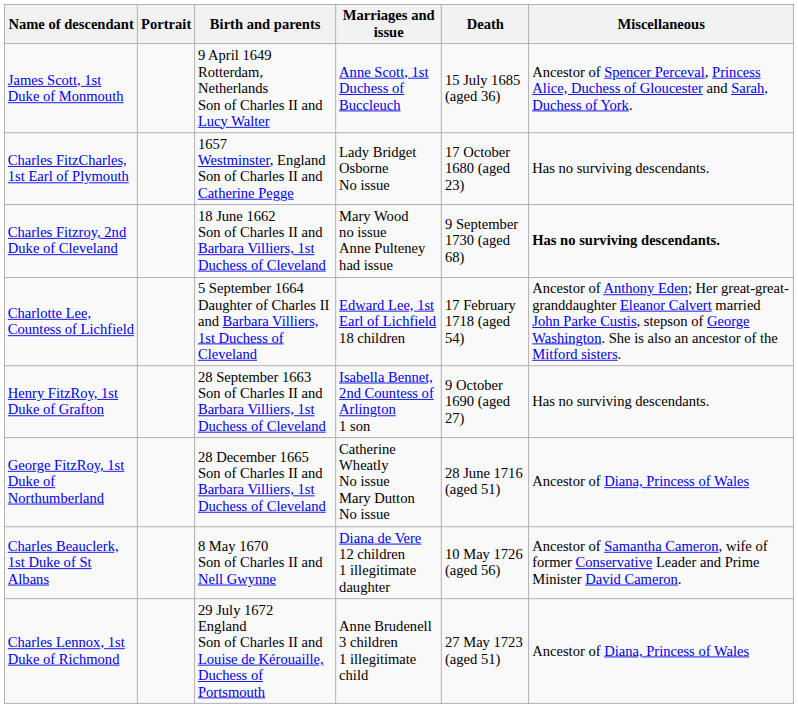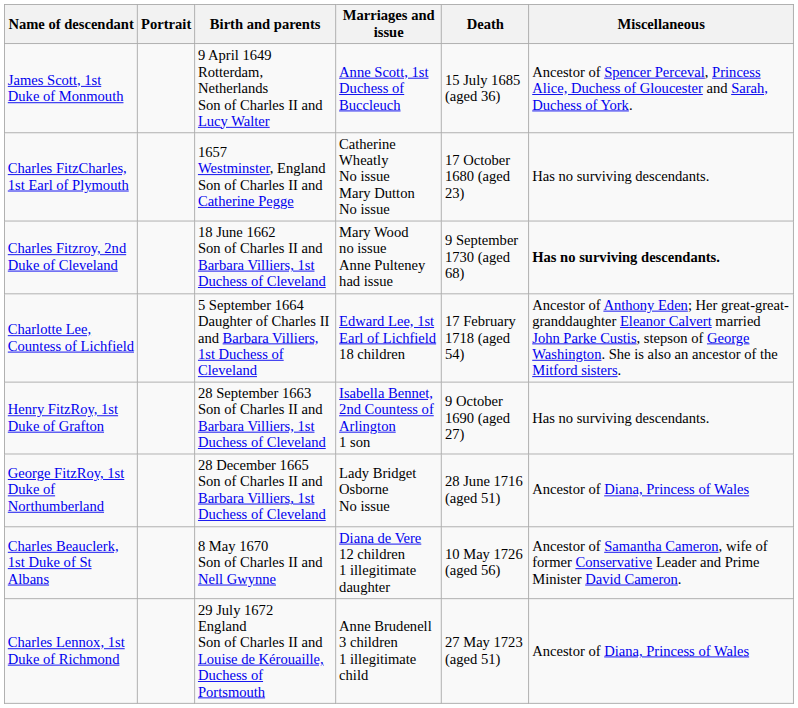Charles FitzCharles, 1st Earl of Plymouth | Marriages and issue: Lady Bridget Osborne No issue -> Catherine Wheatly No issue Mary Dutton No issue
George FitzRoy, 1st Duke of Northumberland | Marriages and issue: Catherine Wheatly No issue Mary Dutton No issue -> Lady Bridget Osborne No issue
